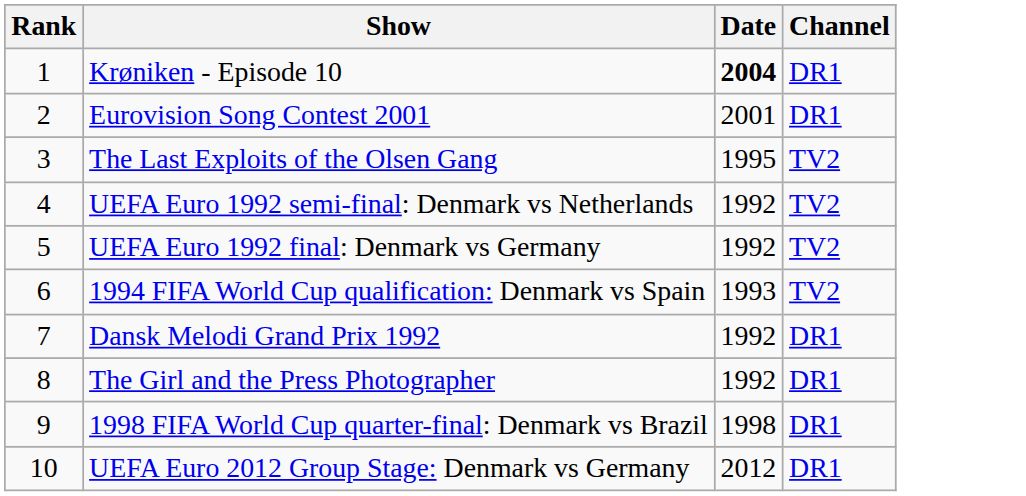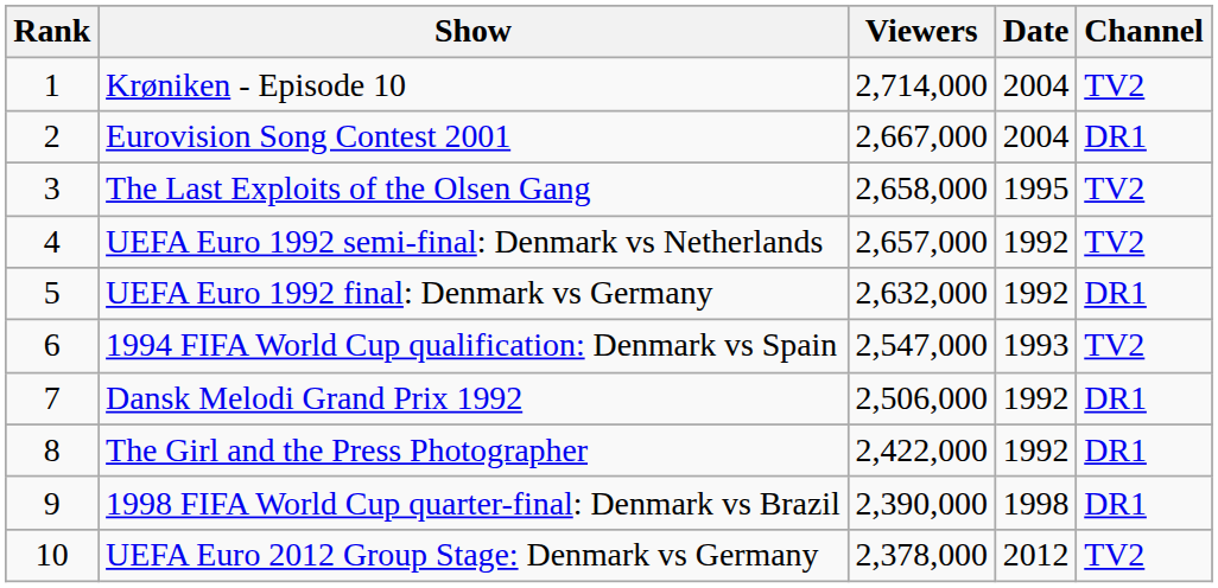+ column: Viewers | 2,714,000 | 2,667,000 | 2,658,000 | 2,657,000 | 2,632,000 | 2,547,000 | 2,506,000 | 2,422,000 | 2,390,000 | 2,378,000
Krøniken - Episode 10 | Date: bold -> normal
Krøniken - Episode 10 | Channel: DR1 -> TV2
Eurovision Song Contest 2001 | Date: 2001 -> 2004
UEFA Euro 1992 final: Denmark vs Germany | Channel: TV2 -> DR1
UEFA Euro 2012 Group Stage: Denmark vs Germany | Channel: DR1 -> TV2
